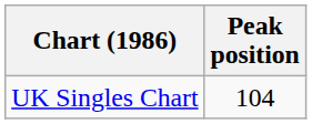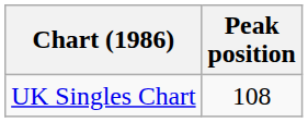UK Singles Chart | Peak position: 104 -> 108
